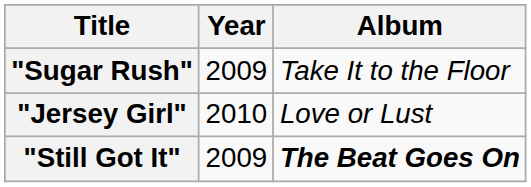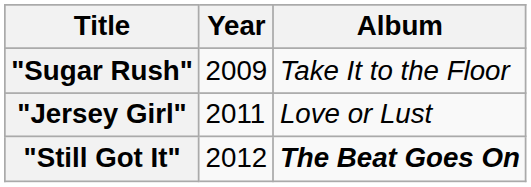"Jersey Girl" | Year: 2010 -> 2011
"Still Got It" | Year: 2009 -> 2012
